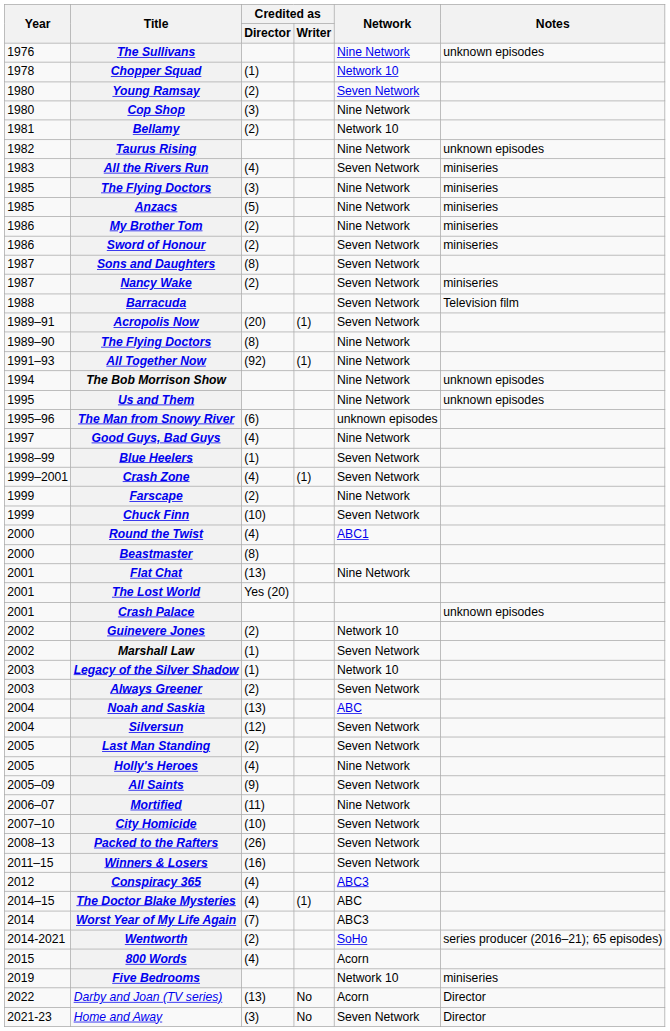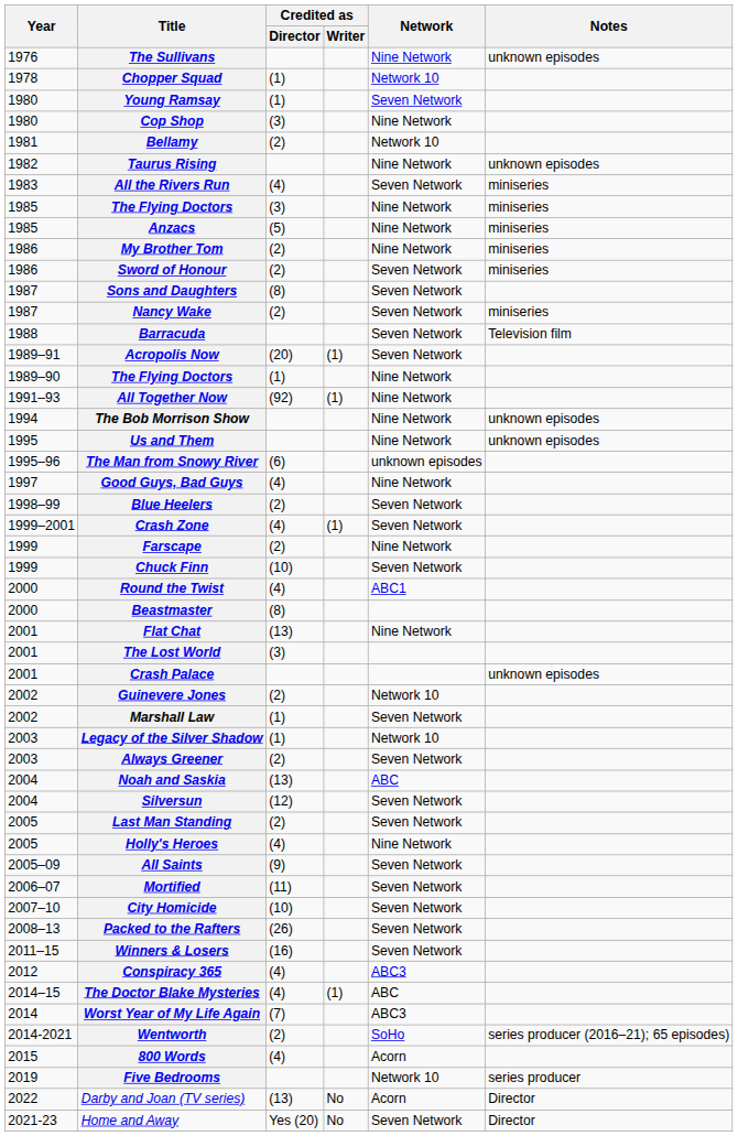Young Ramsay | Credited as / Director: (2) -> (1)
1989–90 / The Flying Doctors | Credited as / Director: (8) -> (1)
Blue Heelers | Credited as / Director: (1) -> (2)
The Lost World | Credited as / Director: Yes (20) -> (3)
Mortified | Network: Nine Network -> Seven Network
Five Bedrooms | Notes: miniseries -> series producer
Home and Away | Credited as / Director: (3) -> Yes (20)
